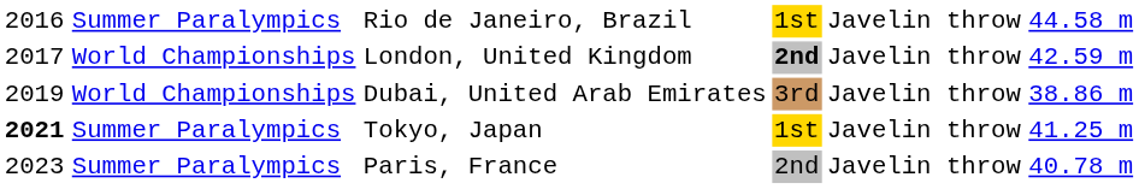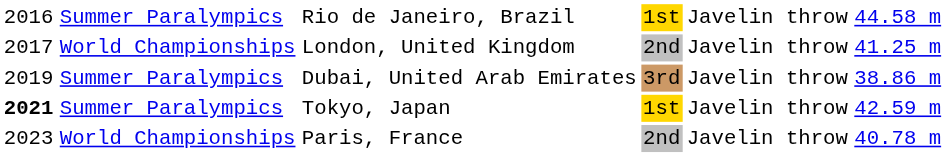London, United Kingdom | column 4: bold -> normal
London, United Kingdom | column 6: 42.59 m -> 41.25 m
Dubai, United Arab Emirates | column 2: World Championships -> Summer Paralympics
Tokyo, Japan | column 6: 41.25 m -> 42.59 m
Paris, France | column 2: Summer Paralympics -> World Championships
